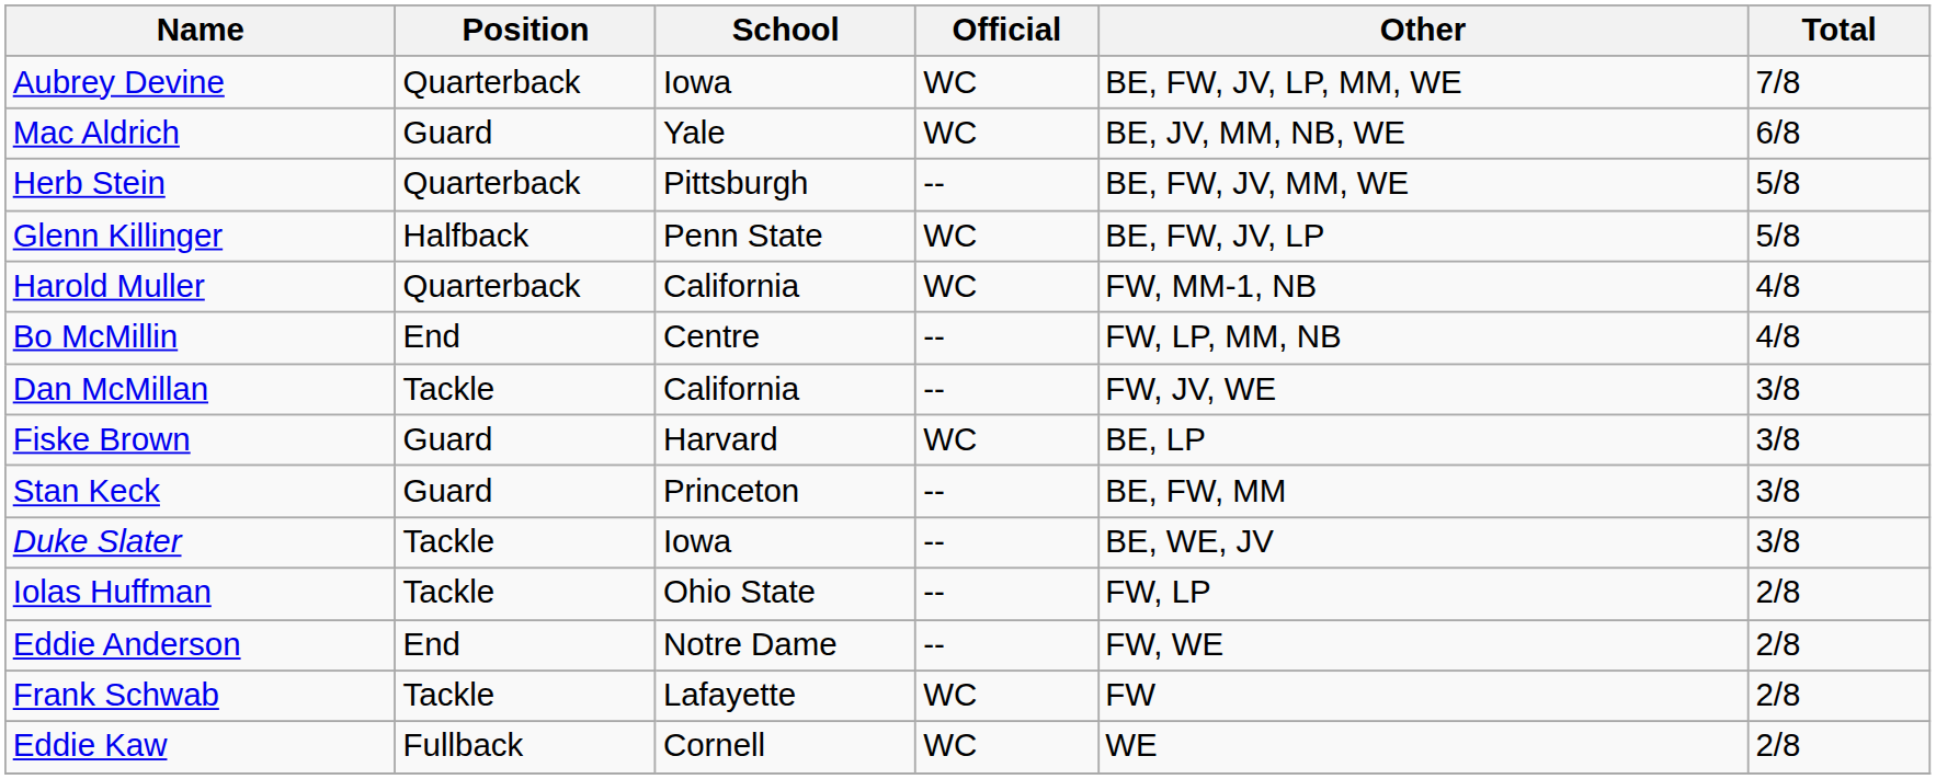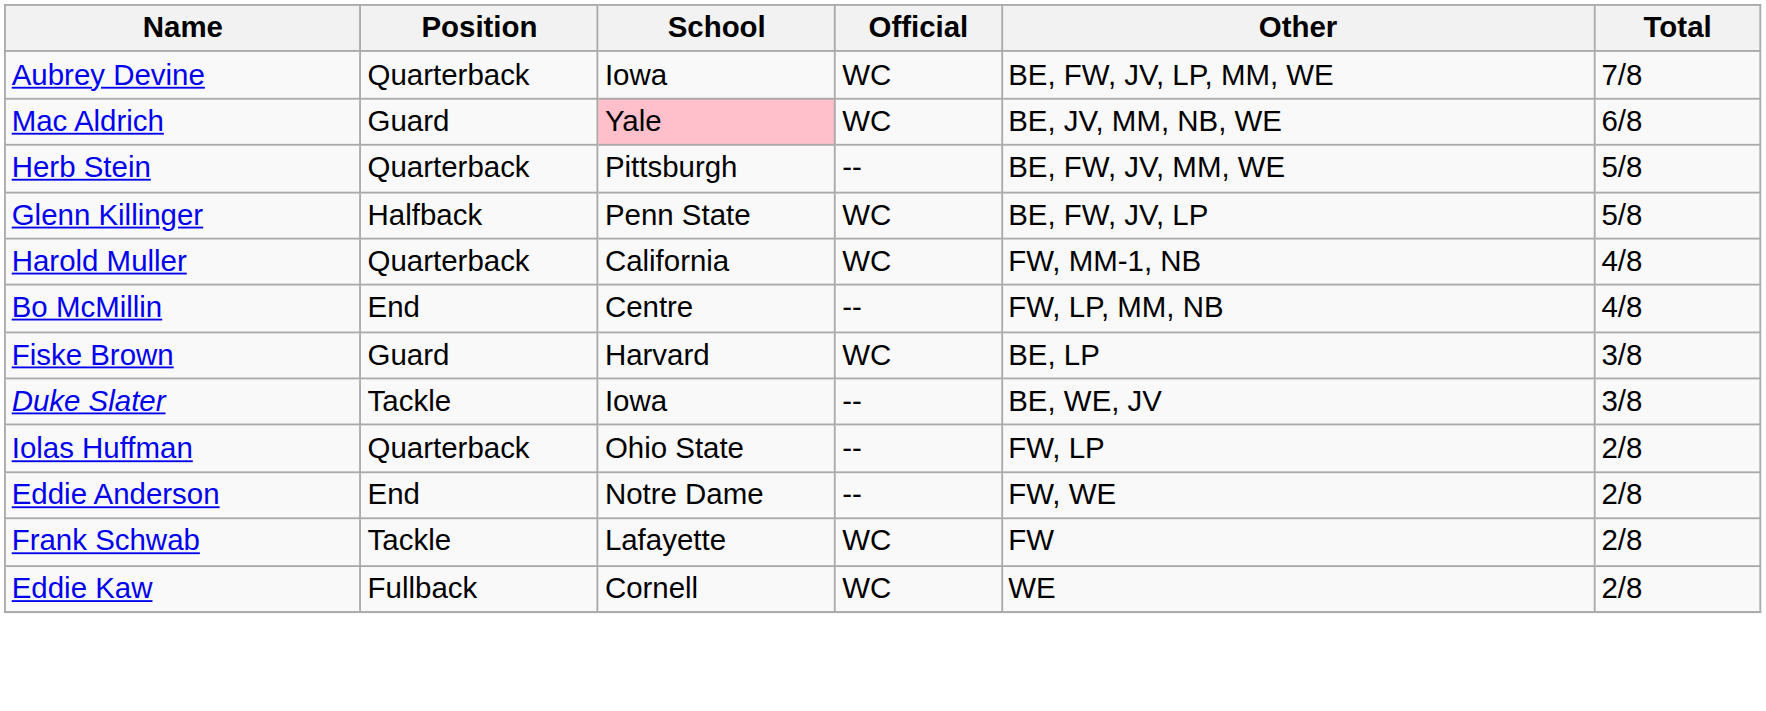Mac Aldrich | School: no background -> pink background
- row: Dan McMillan | Tackle | California | -- | FW, JV, WE | 3/8
- row: Stan Keck | Guard | Princeton | -- | BE, FW, MM | 3/8
Iolas Huffman | Position: Tackle -> Quarterback
